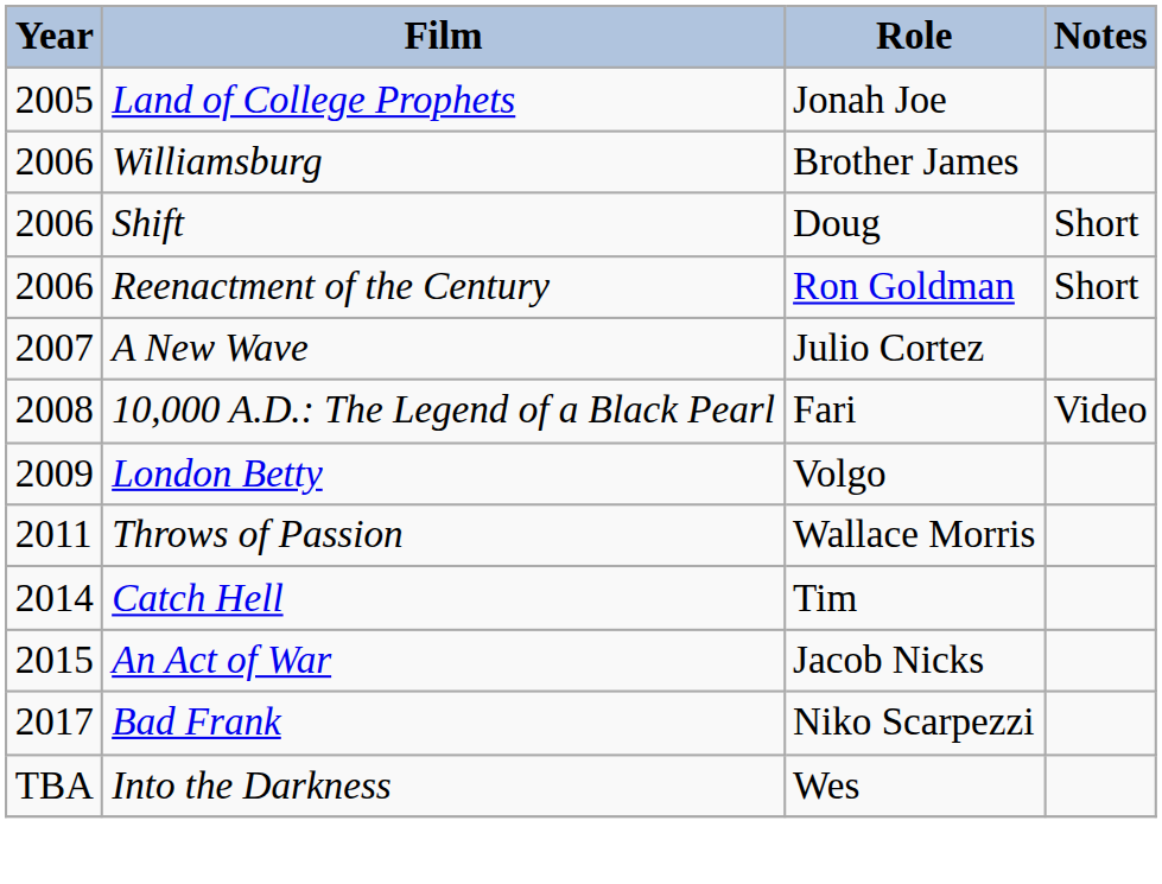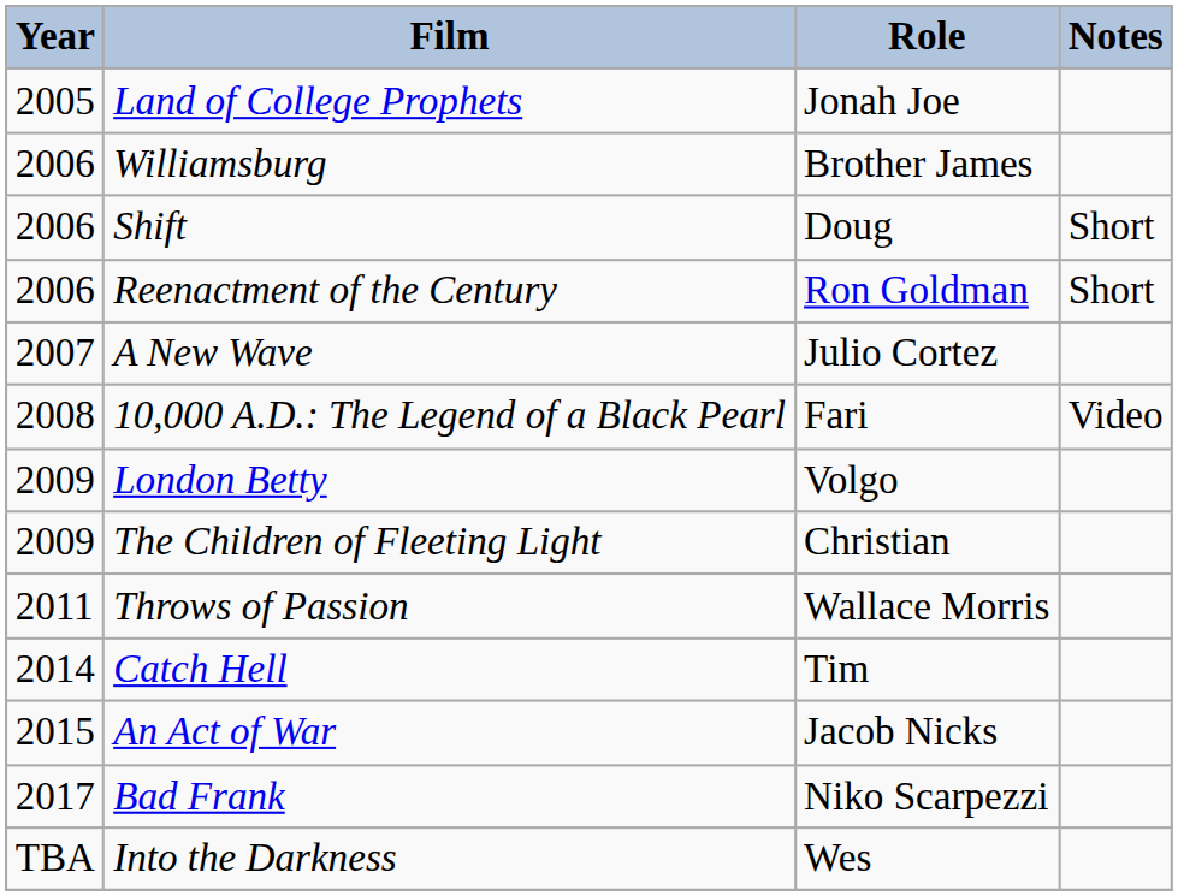+ row: 2009 | The Children of Fleeting Light | Christian
